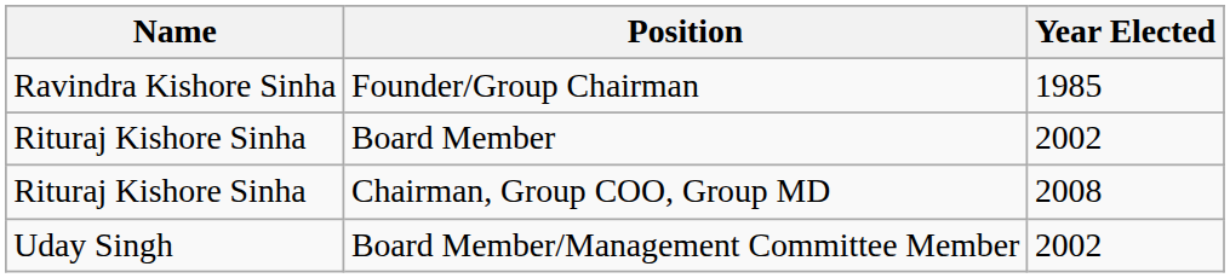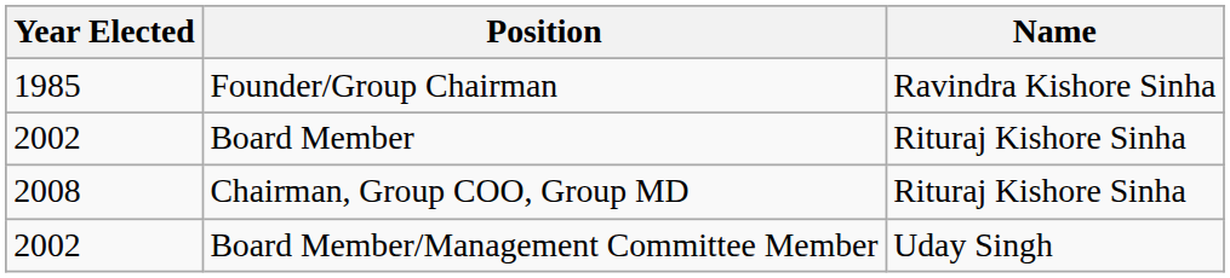columns swapped: Name <-> Year Elected
